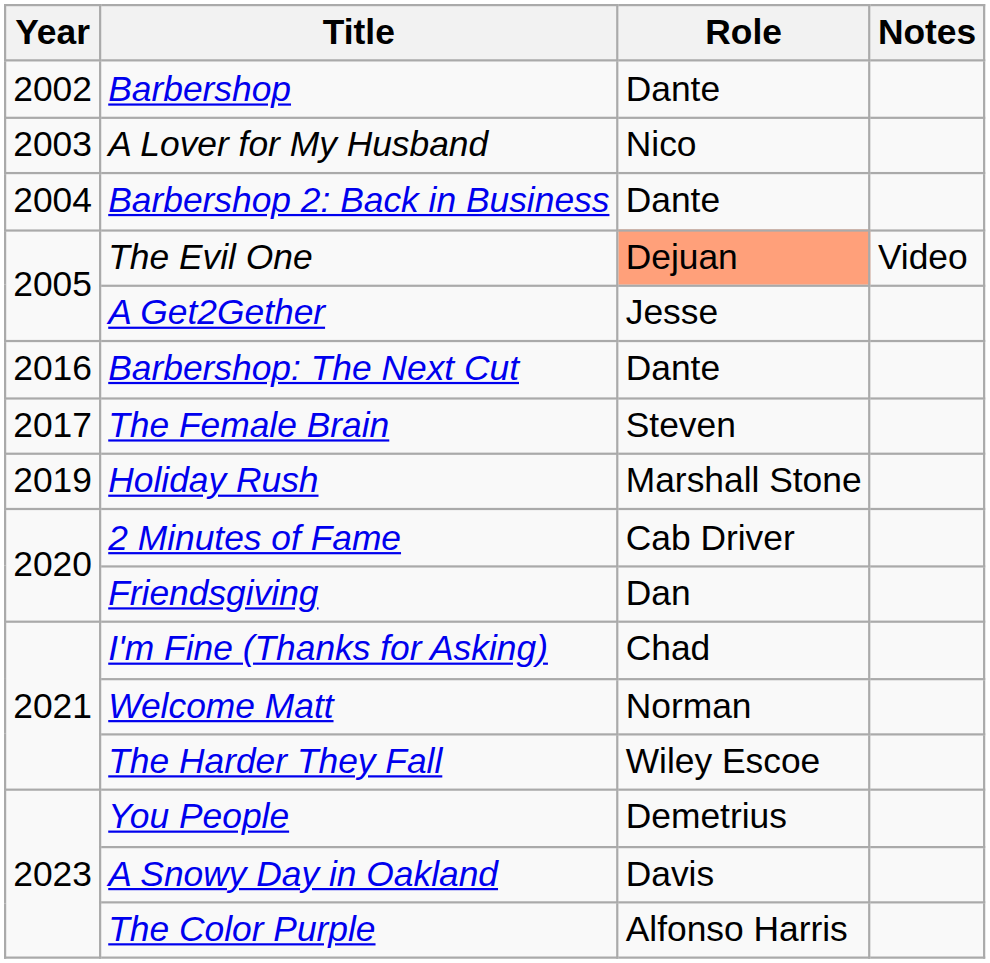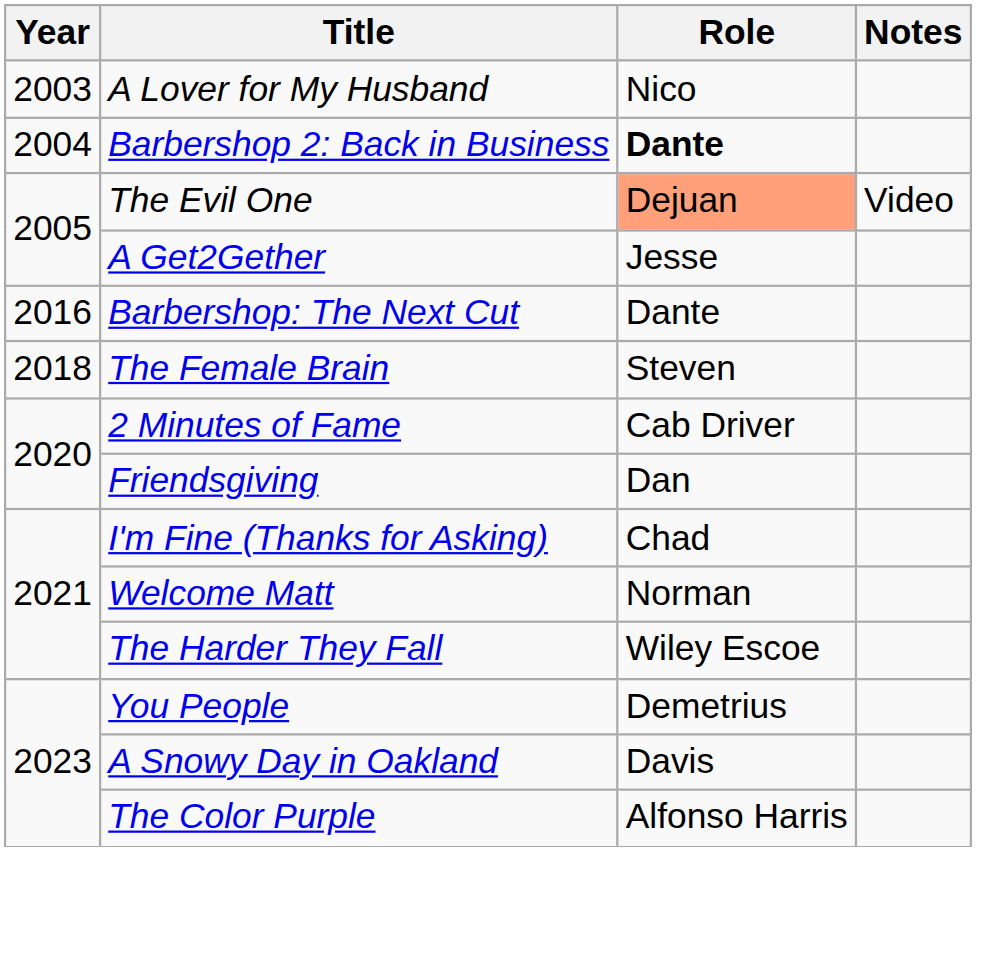- row: 2002 | Barbershop | Dante
Barbershop 2: Back in Business | Role: normal -> bold
The Female Brain | Year: 2017 -> 2018
- row: 2019 | Holiday Rush | Marshall Stone
